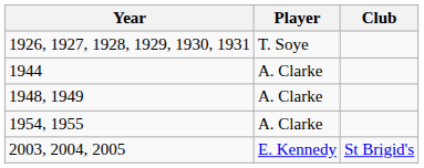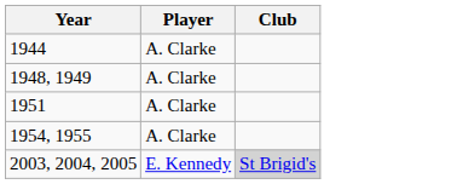- row: 1926, 1927, 1928, 1929, 1930, 1931 | T. Soye
+ row: 1951 | A. Clarke
2003, 2004, 2005 | Club: no background -> lightgrey background
